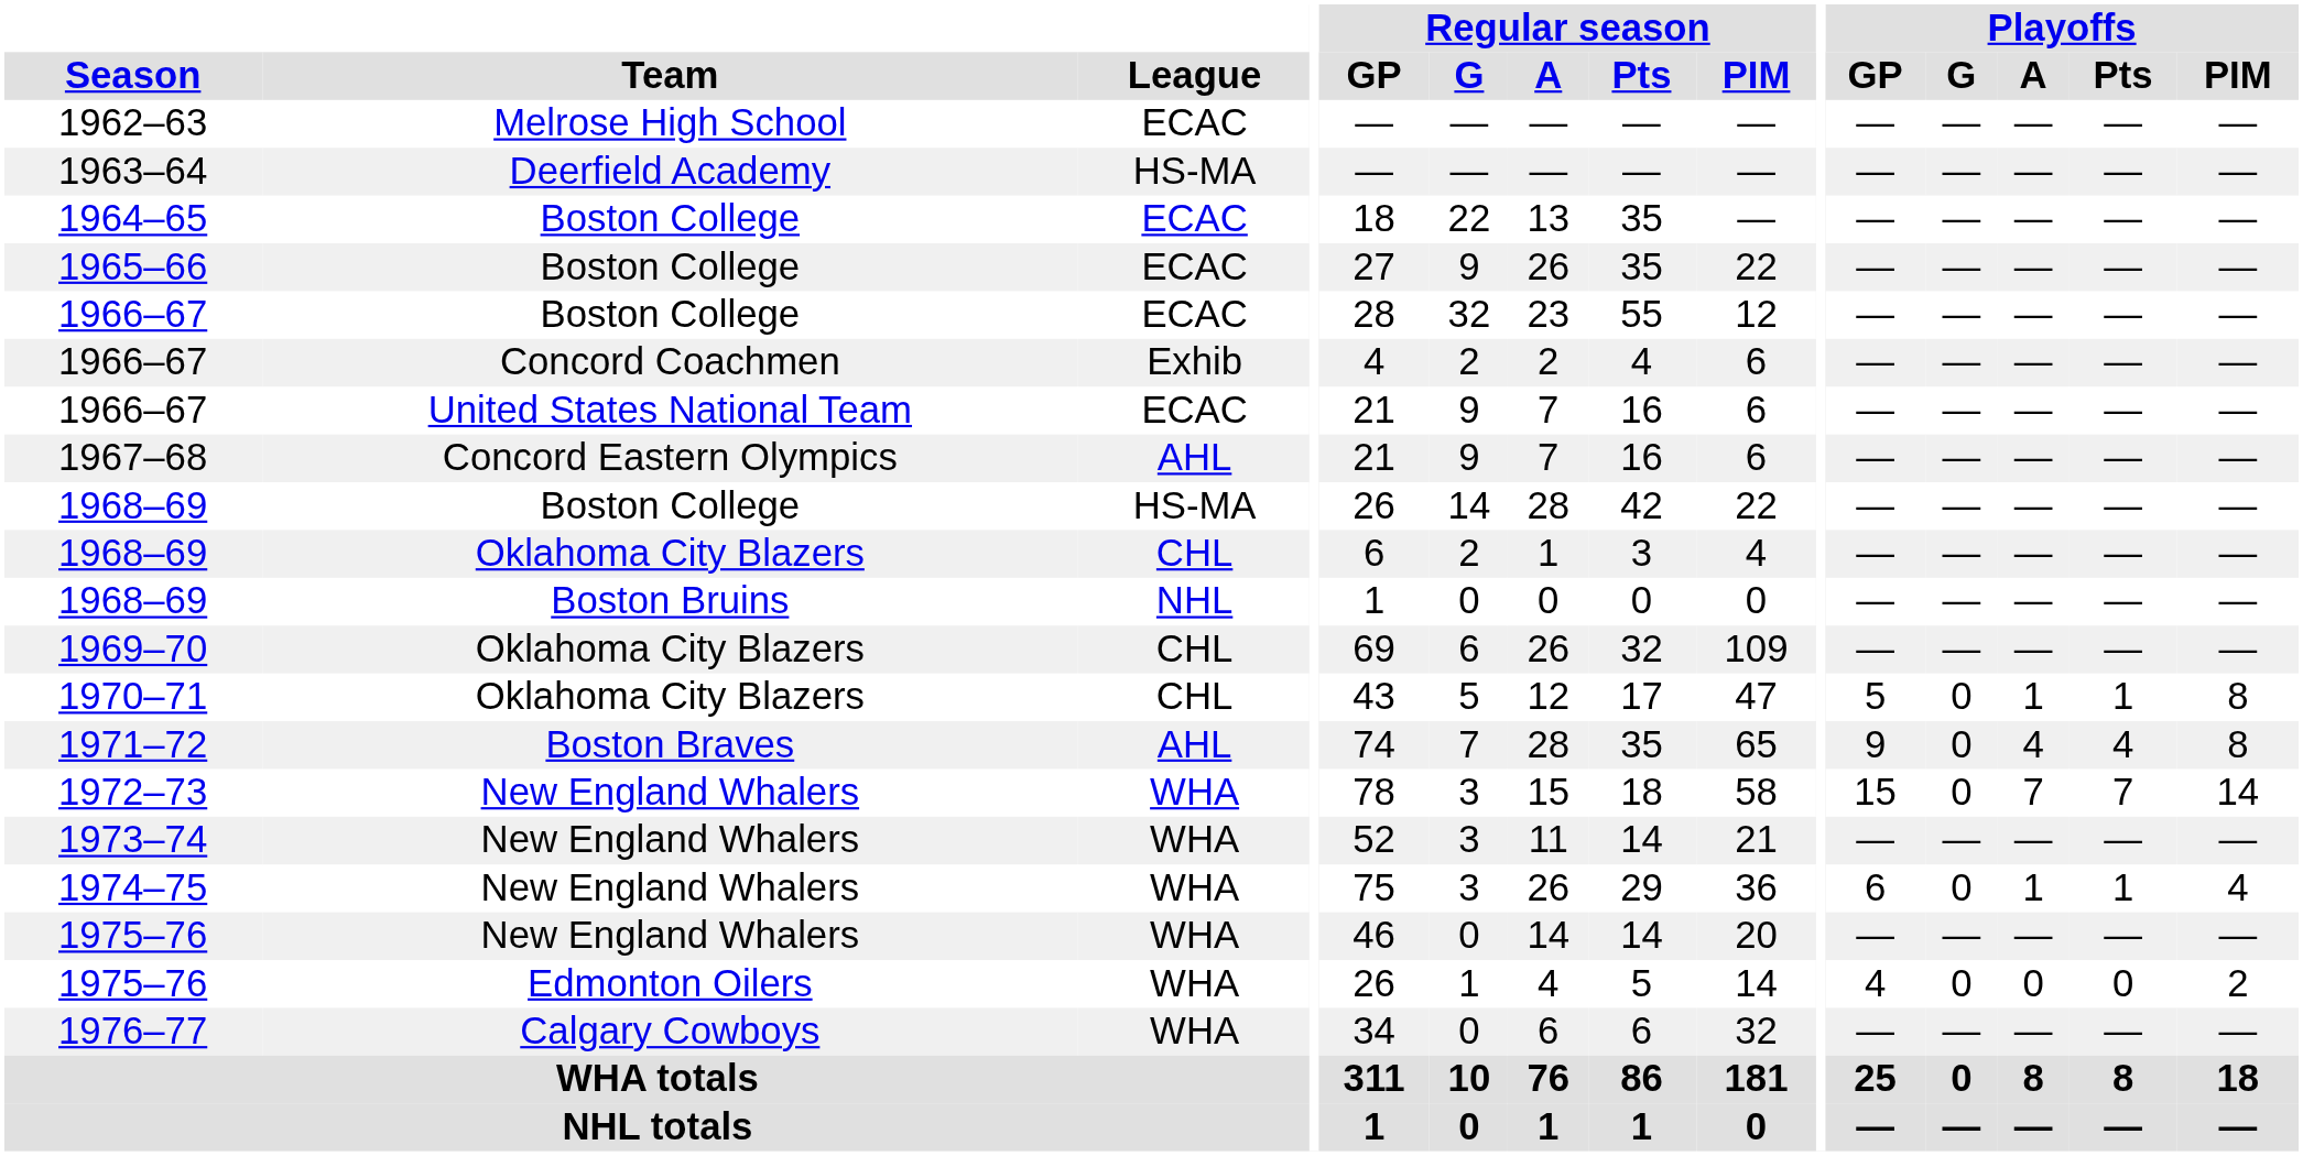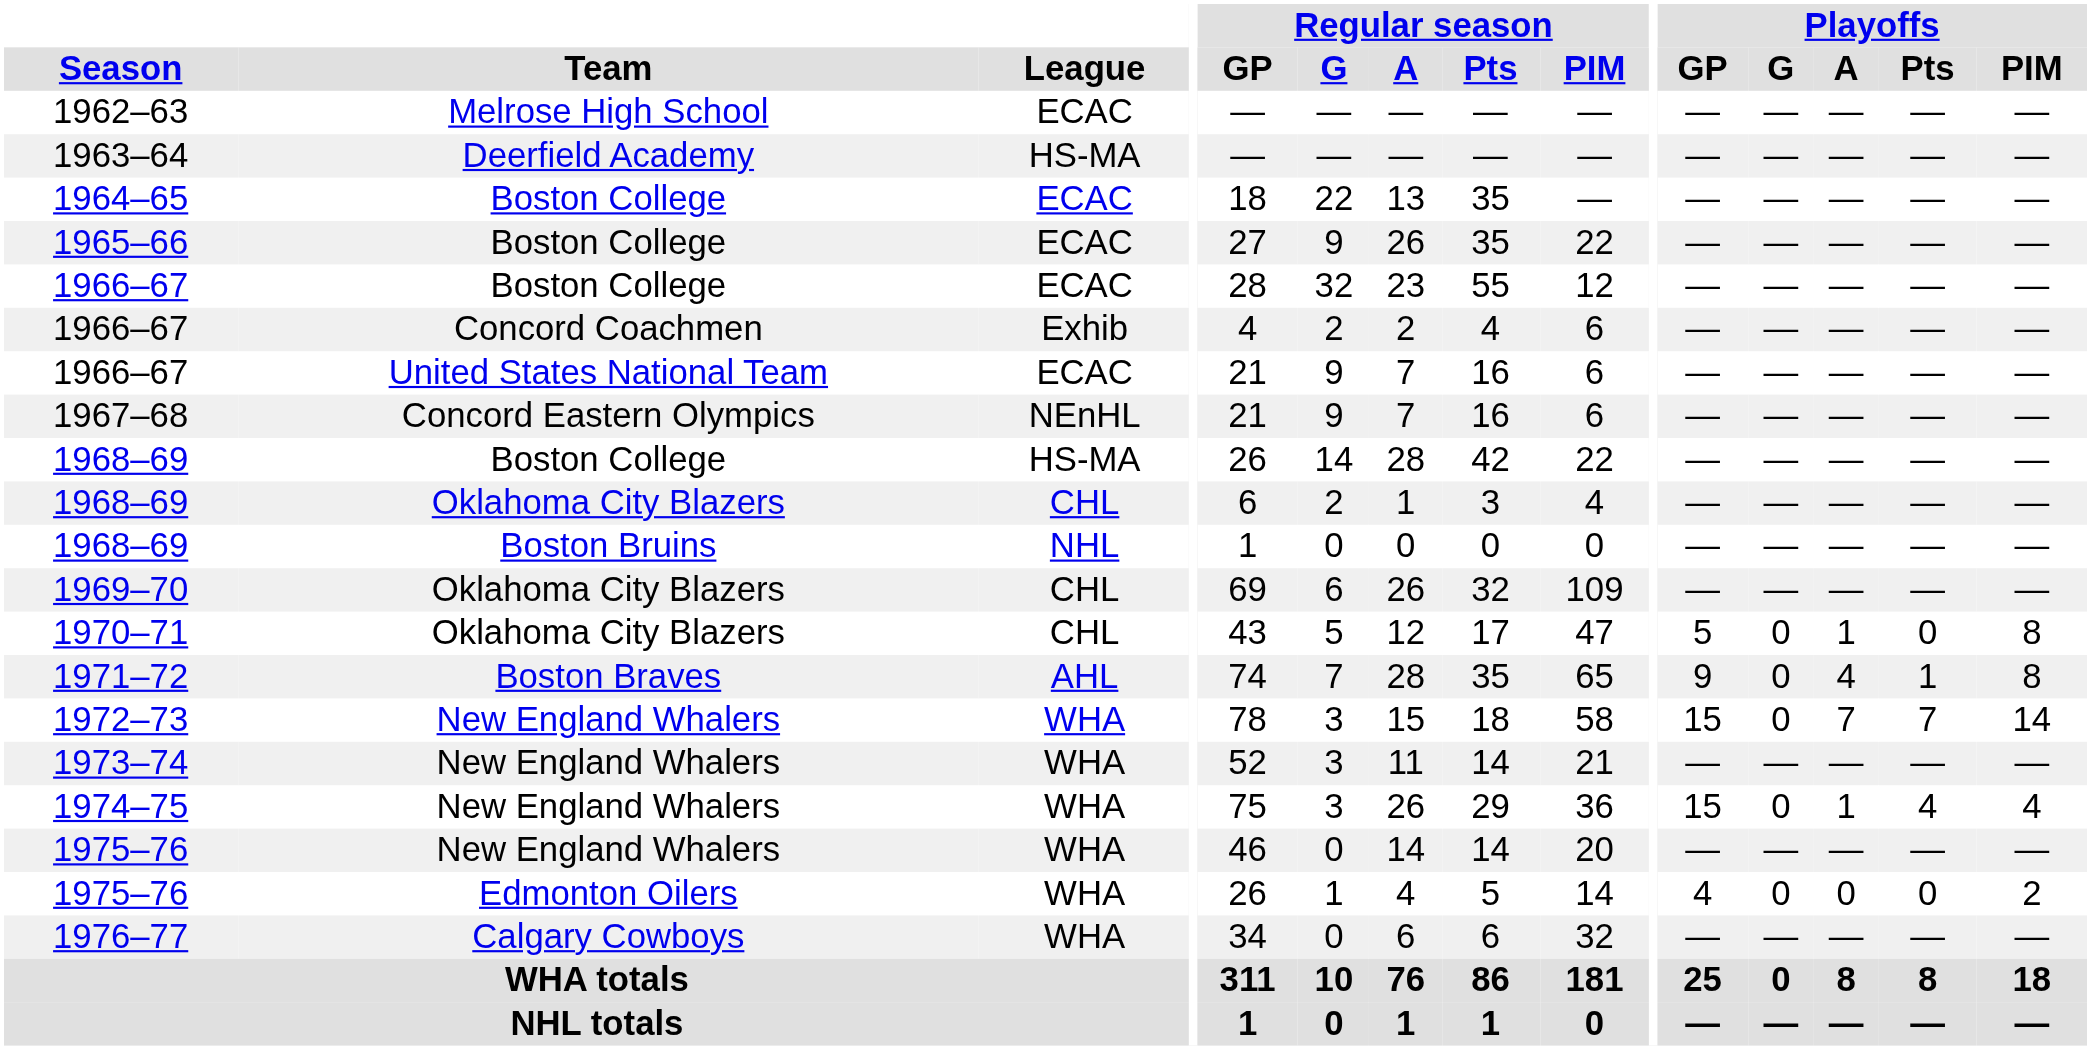1967–68 | League: AHL -> NEnHL
1970–71 | Playoffs / Pts: 1 -> 0
1971–72 | Playoffs / Pts: 4 -> 1
1974–75 | Playoffs / GP: 6 -> 15
1974–75 | Playoffs / Pts: 1 -> 4
